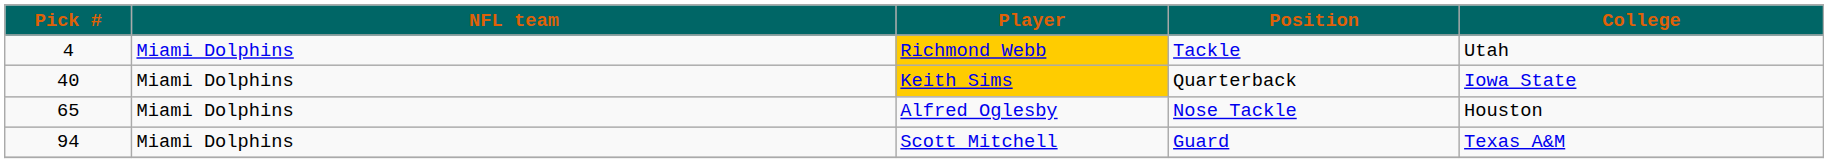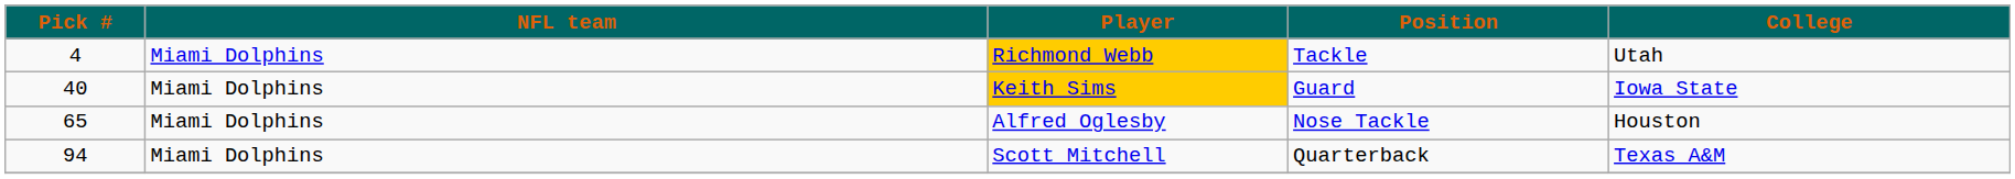Keith Sims | Position: Quarterback -> Guard
Scott Mitchell | Position: Guard -> Quarterback
